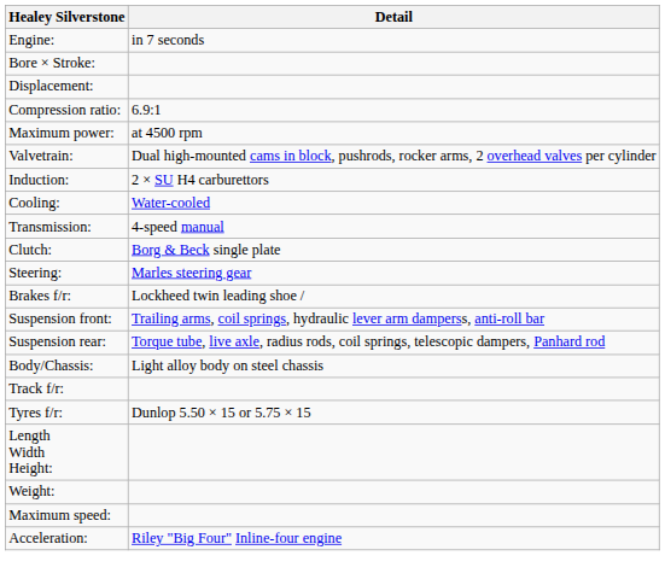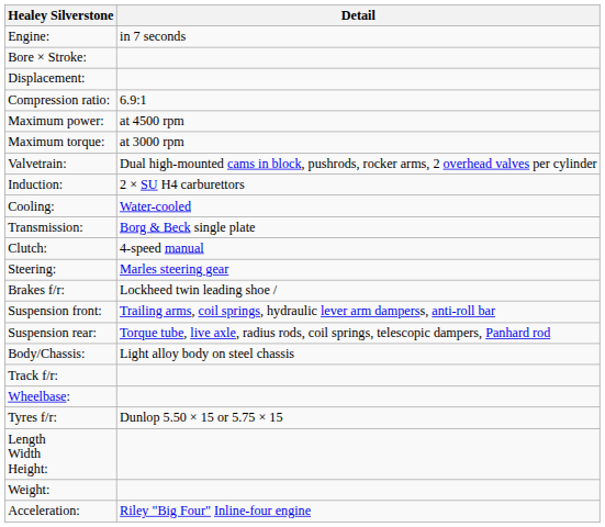+ row: Maximum torque: | at 3000 rpm
Transmission: | Detail: 4-speed manual -> Borg & Beck single plate
Clutch: | Detail: Borg & Beck single plate -> 4-speed manual
+ row: Wheelbase:
- row: Maximum speed:
